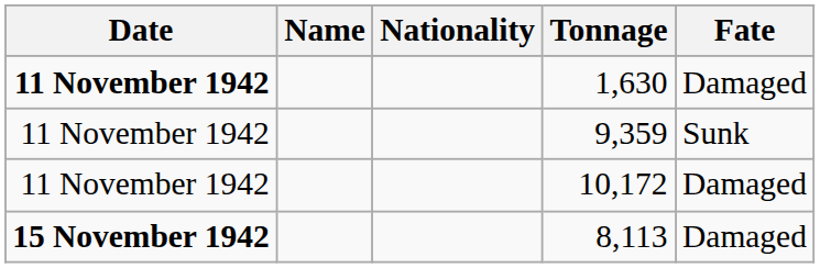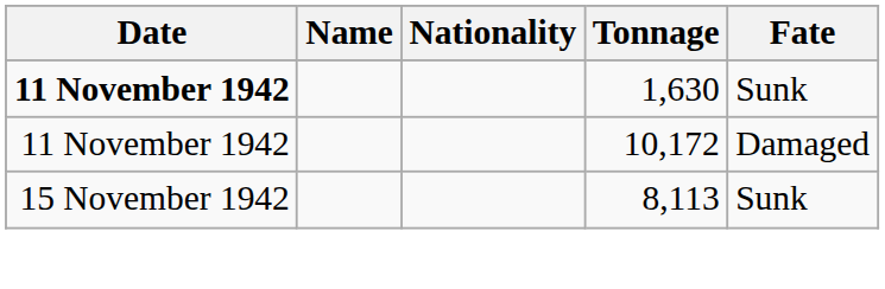1,630 | Fate: Damaged -> Sunk
- row: 11 November 1942 | 9,359 | Sunk
8,113 | Date: bold -> normal
8,113 | Fate: Damaged -> Sunk
